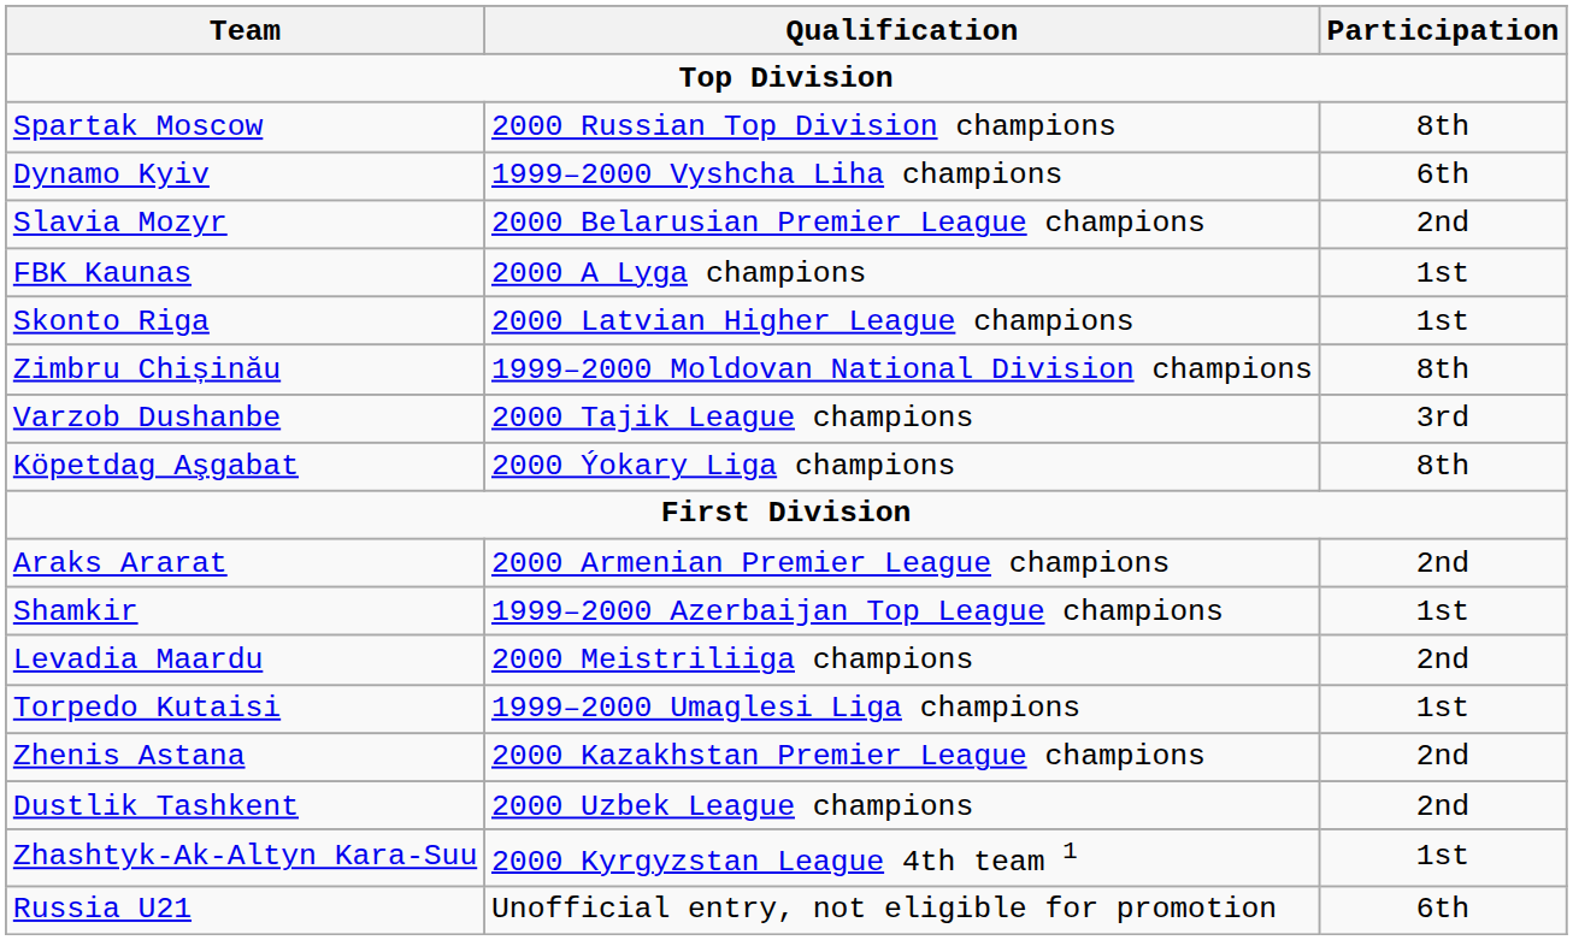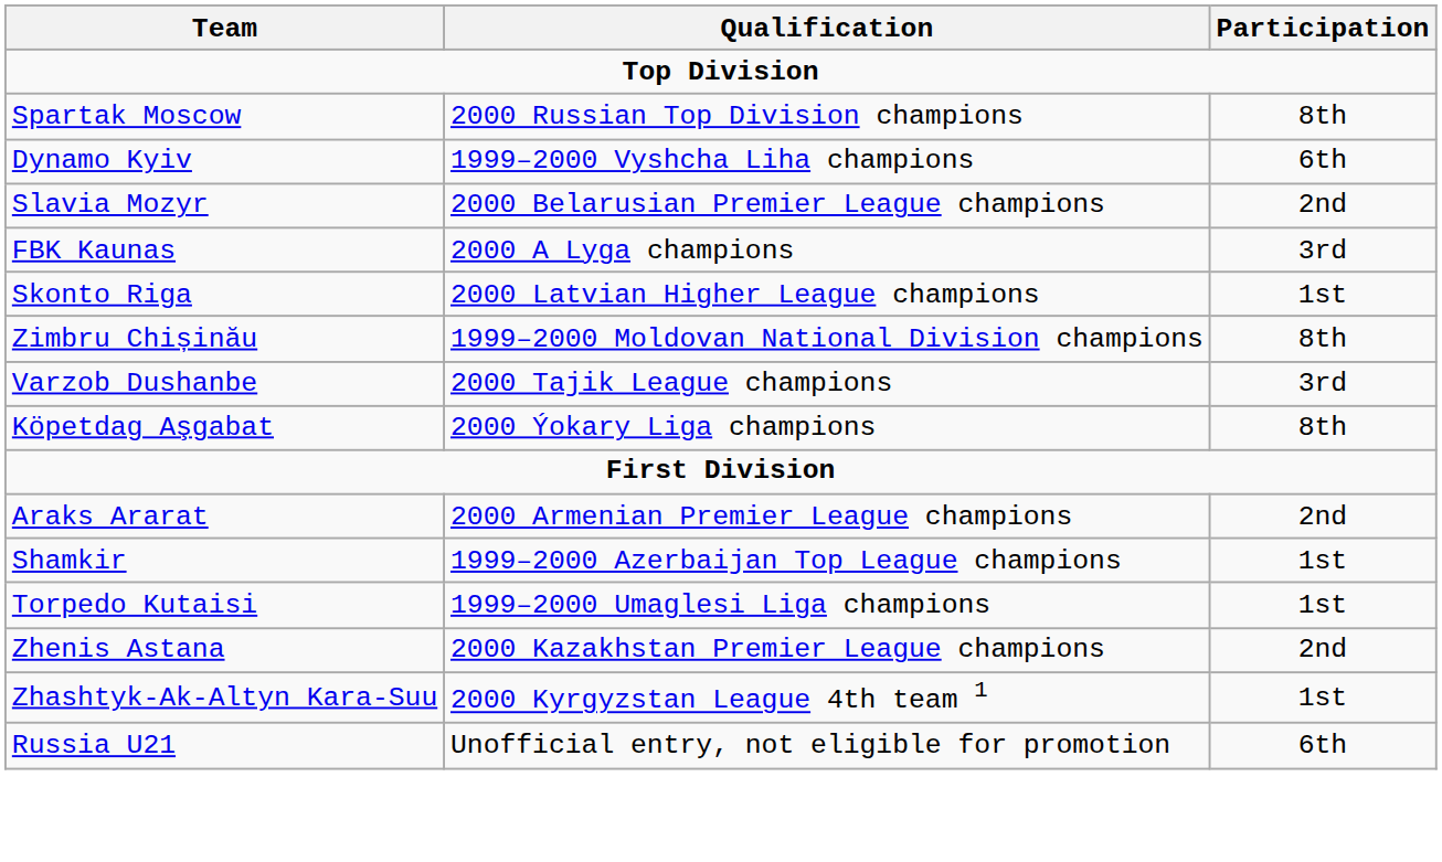FBK Kaunas | Participation: 1st -> 3rd
- row: Levadia Maardu | 2000 Meistriliiga champions | 2nd
- row: Dustlik Tashkent | 2000 Uzbek League champions | 2nd
